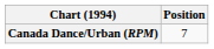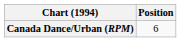Canada Dance/Urban (RPM) | Position: 7 -> 6
